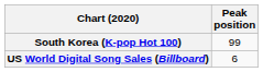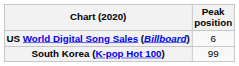rows swapped: South Korea (K-pop Hot 100) <-> US World Digital Song Sales (Billboard)
